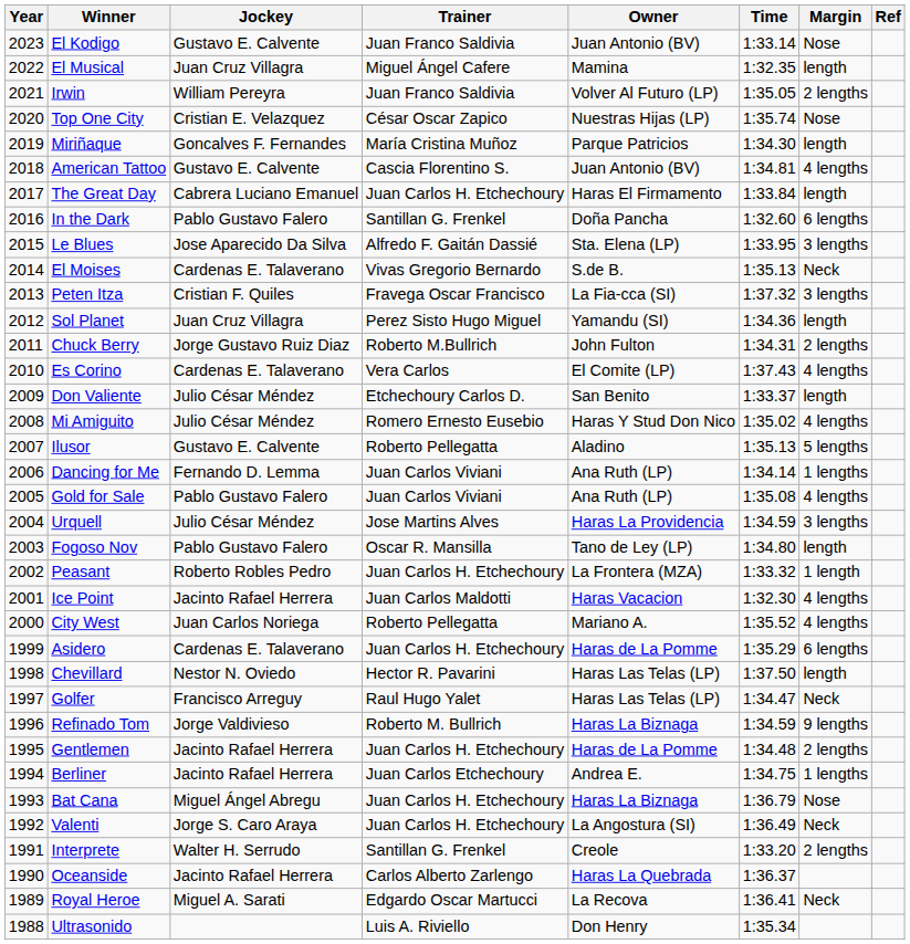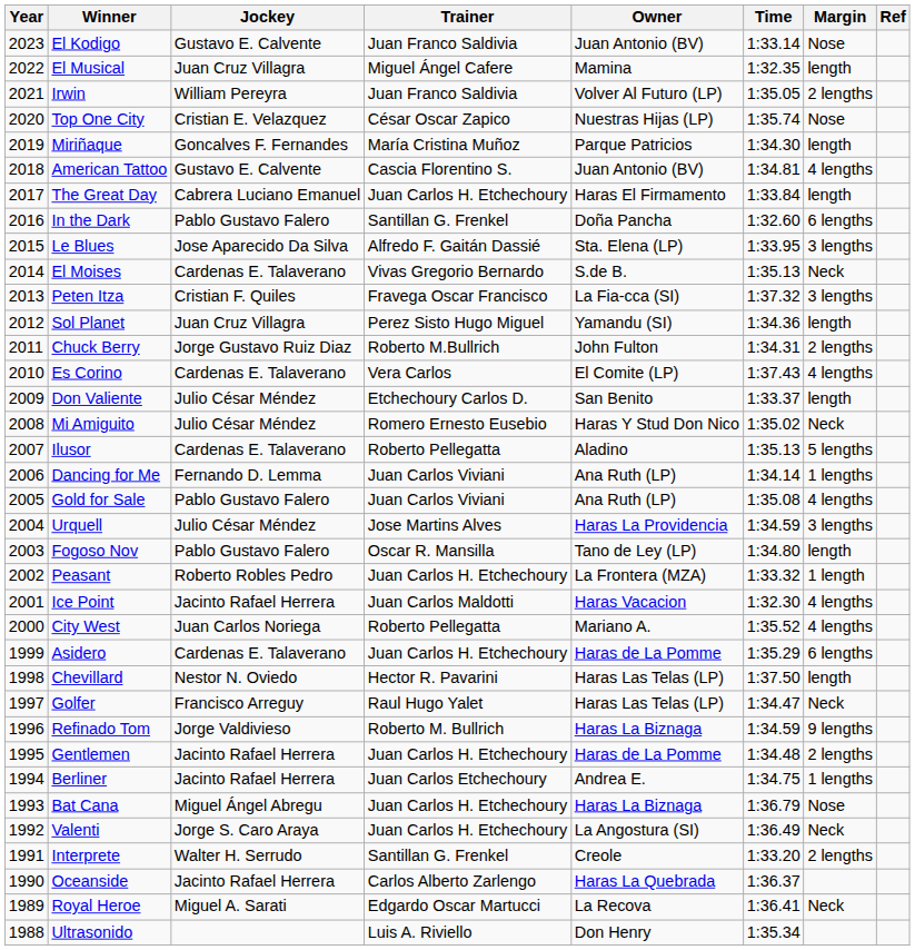Mi Amiguito | Margin: 4 lengths -> Neck
Ilusor | Jockey: Gustavo E. Calvente -> Cardenas E. Talaverano
